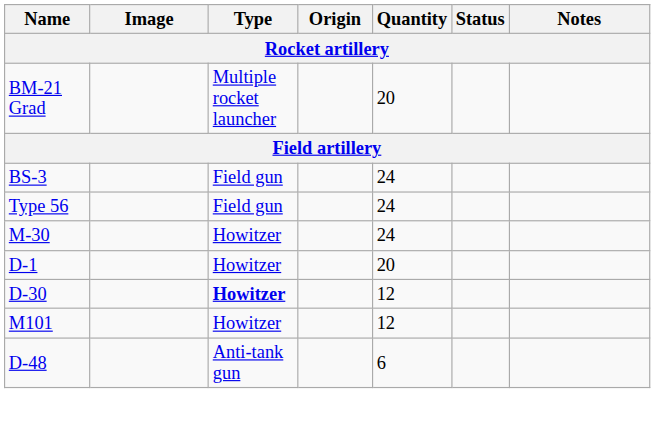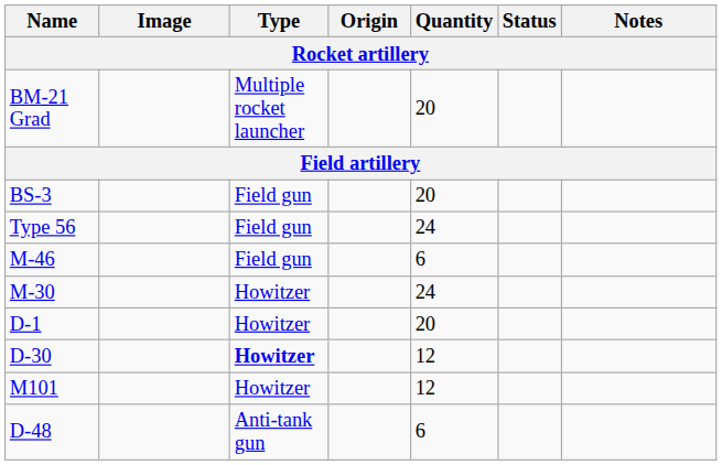BS-3 | Quantity: 24 -> 20
+ row: M-46 | Field gun | 6
